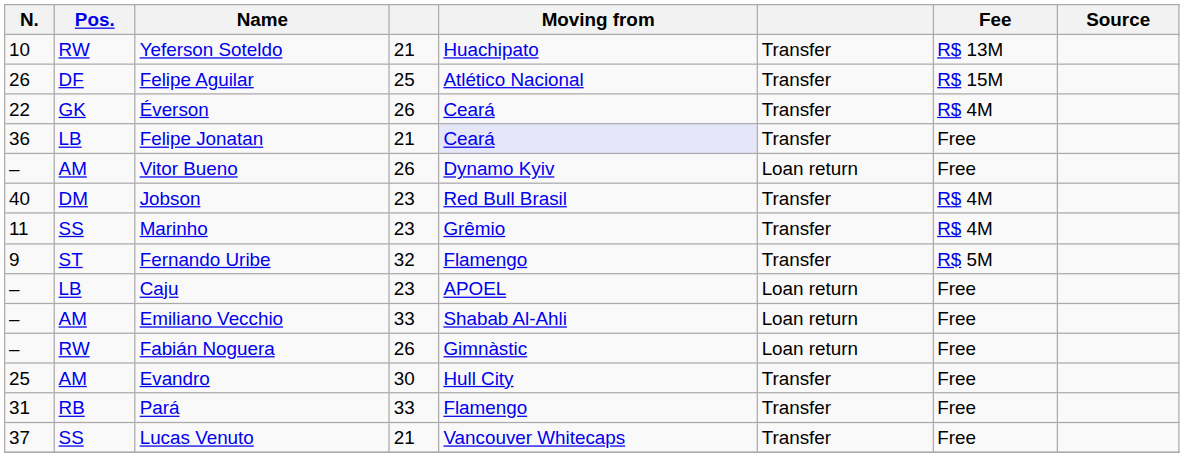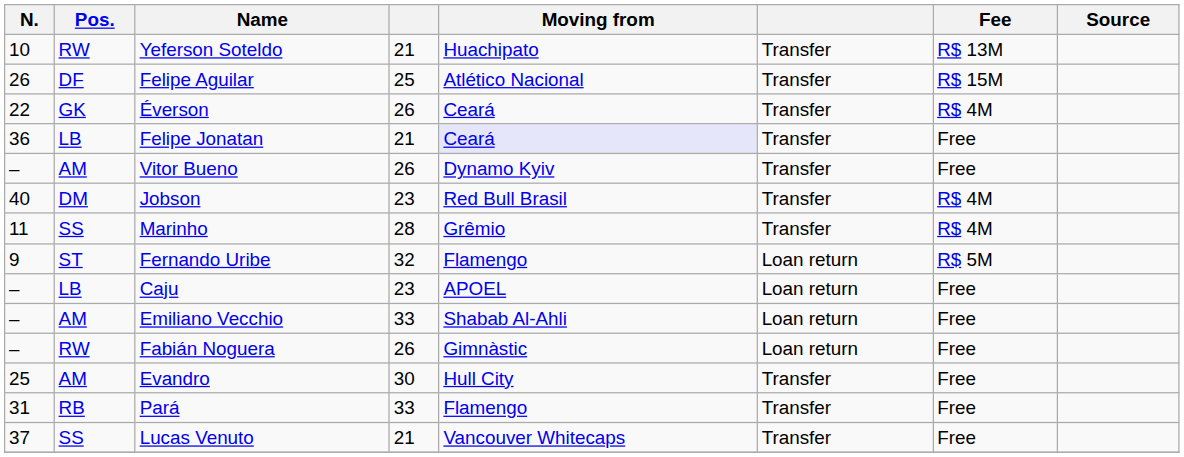Vitor Bueno | column 6: Loan return -> Transfer
Marinho | column 4: 23 -> 28
Fernando Uribe | column 6: Transfer -> Loan return
